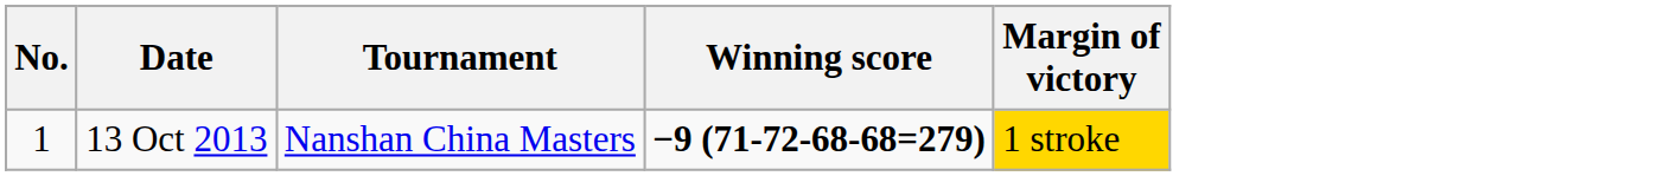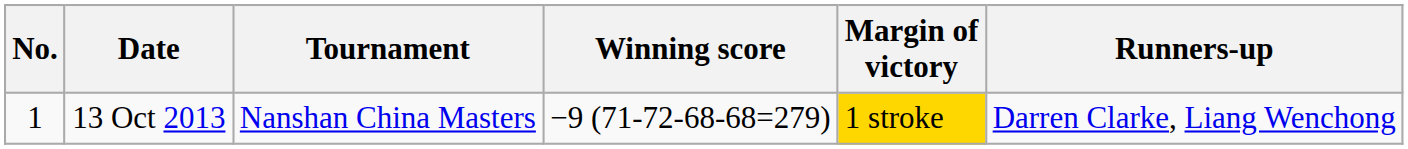+ column: Runners-up | Darren Clarke, Liang Wenchong
13 Oct 2013 | Winning score: bold -> normal
